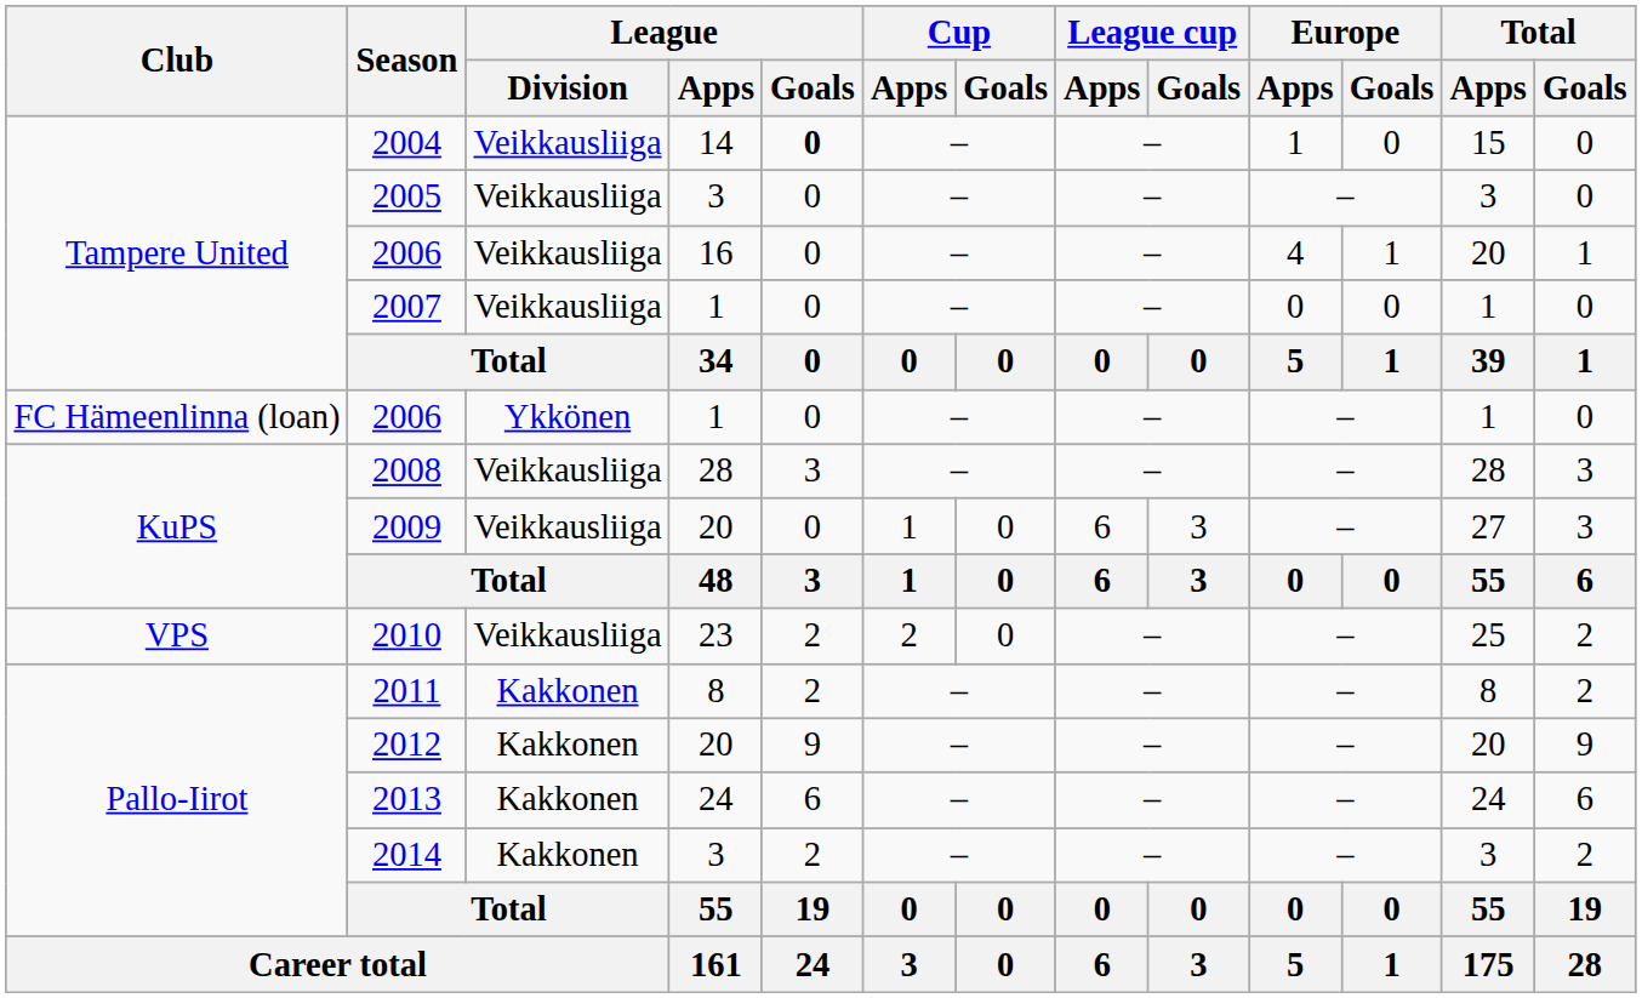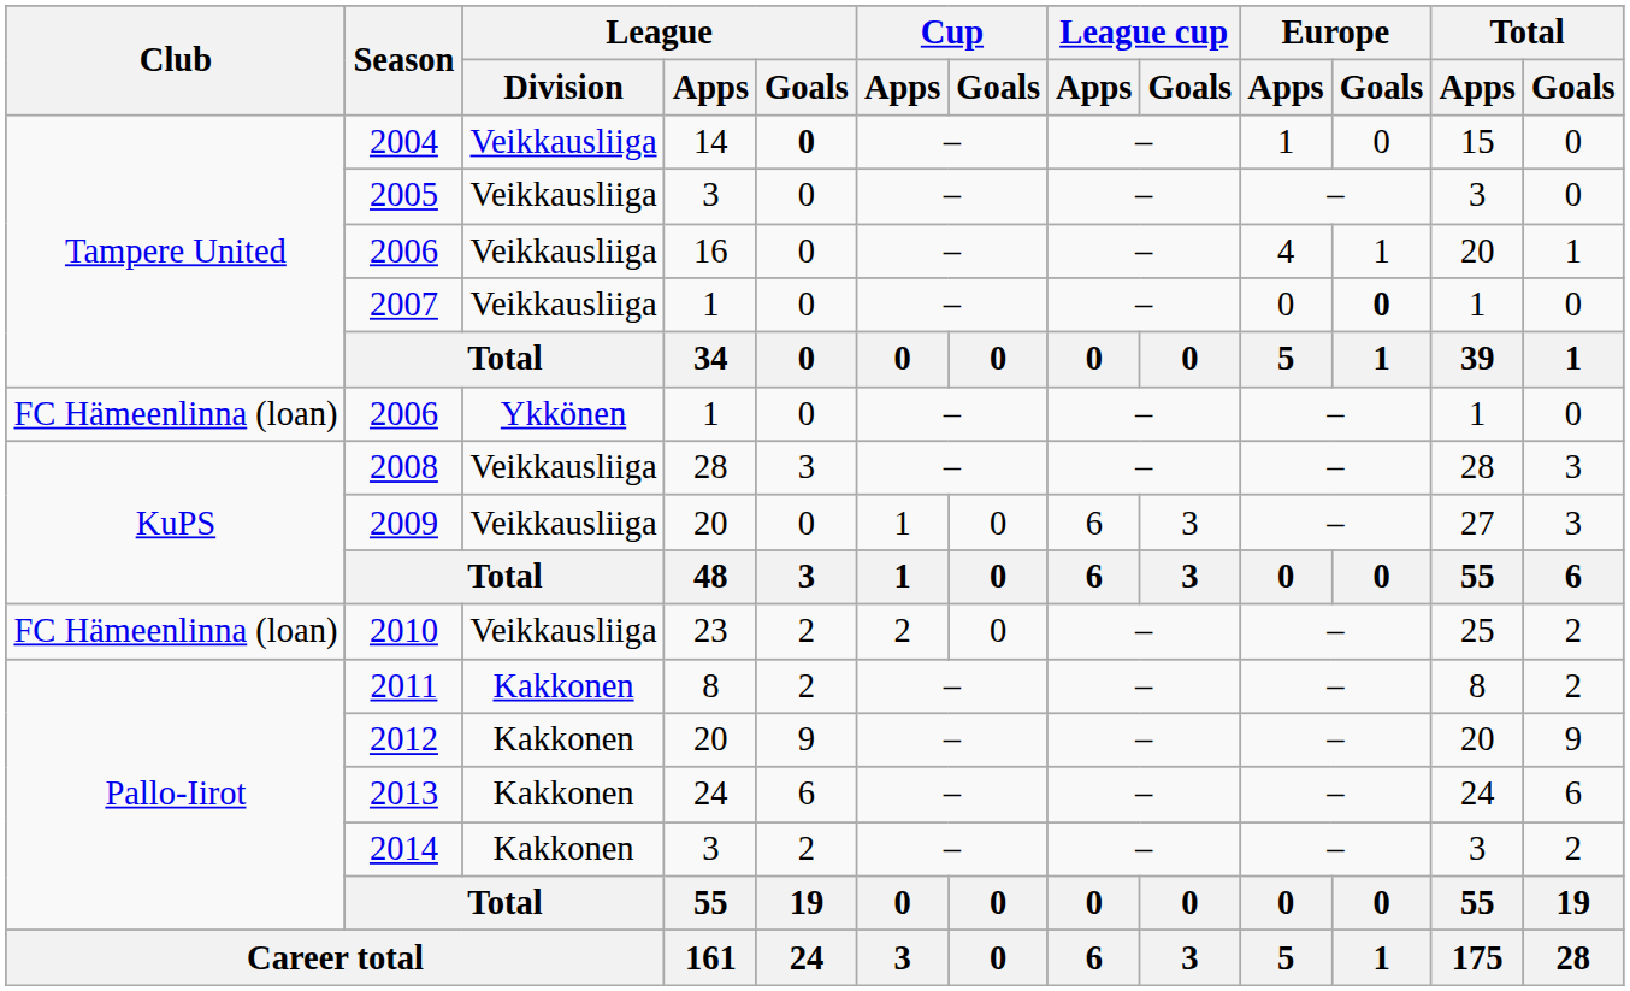2007 | Europe / Goals: normal -> bold
2010 | Club: VPS -> FC Hämeenlinna (loan)
